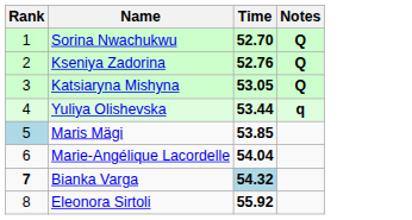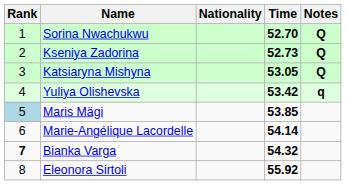+ column: Nationality
Kseniya Zadorina | Time: 52.76 -> 52.73
Yuliya Olishevska | Time: 53.44 -> 53.42
Marie-Angélique Lacordelle | Time: 54.04 -> 54.14
Bianka Varga | Time: lightblue background -> no background
